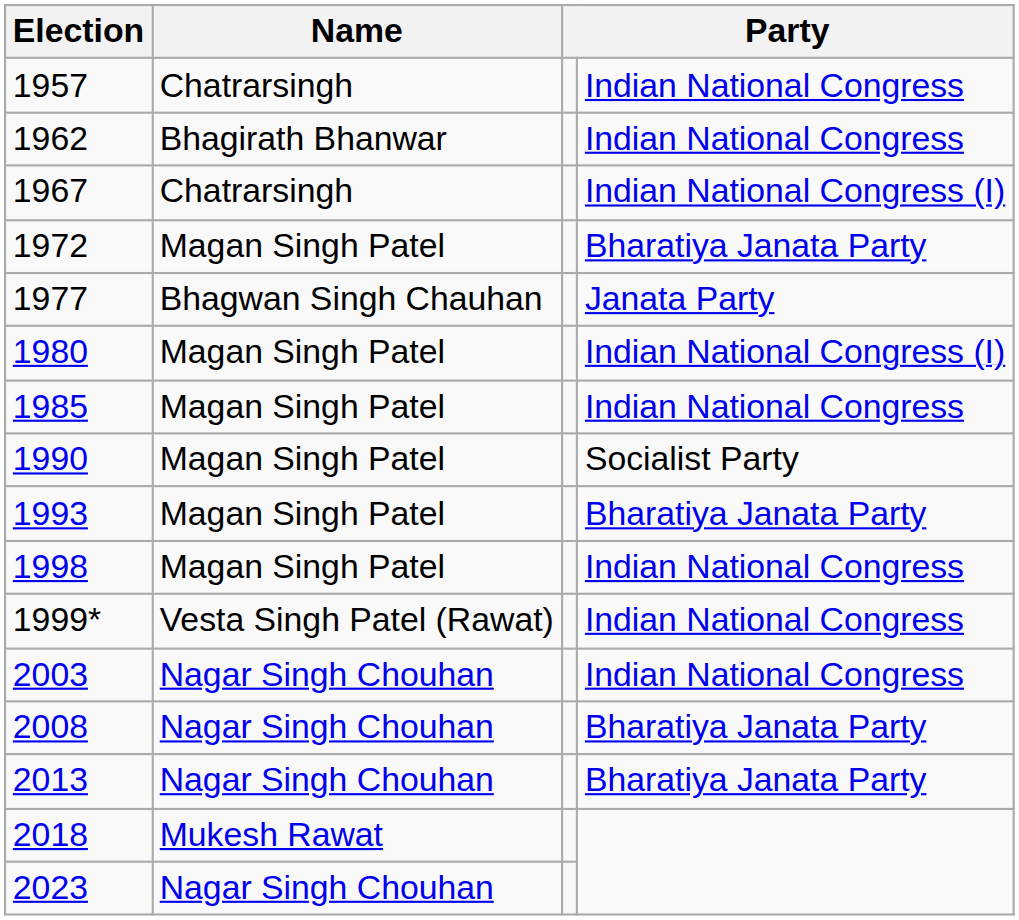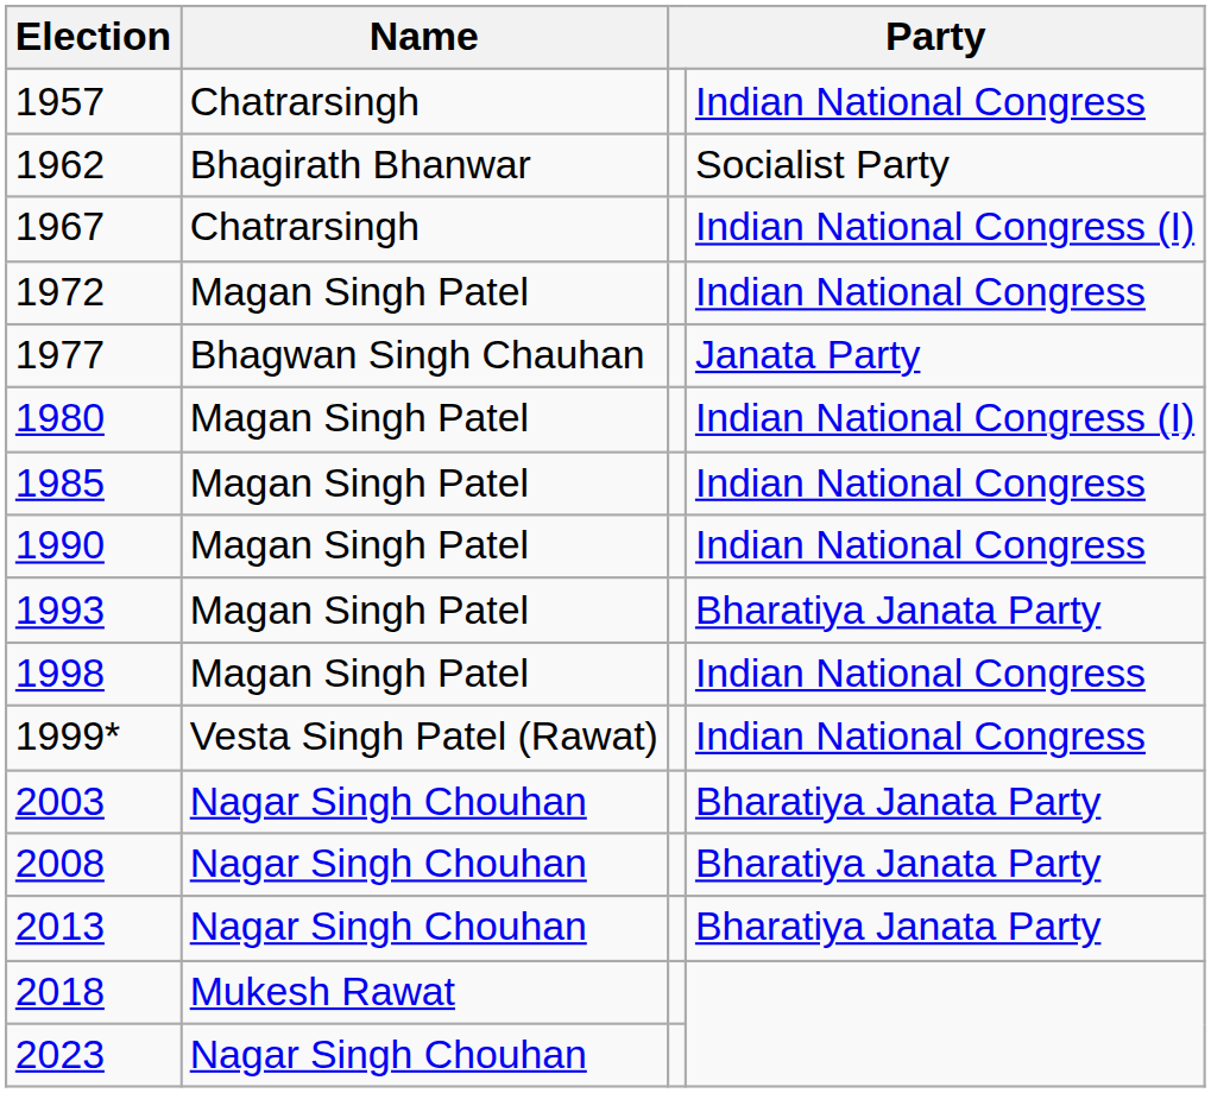1962 | column 4: Indian National Congress -> Socialist Party
1972 | column 4: Bharatiya Janata Party -> Indian National Congress
1990 | column 4: Socialist Party -> Indian National Congress
2003 | column 4: Indian National Congress -> Bharatiya Janata Party
